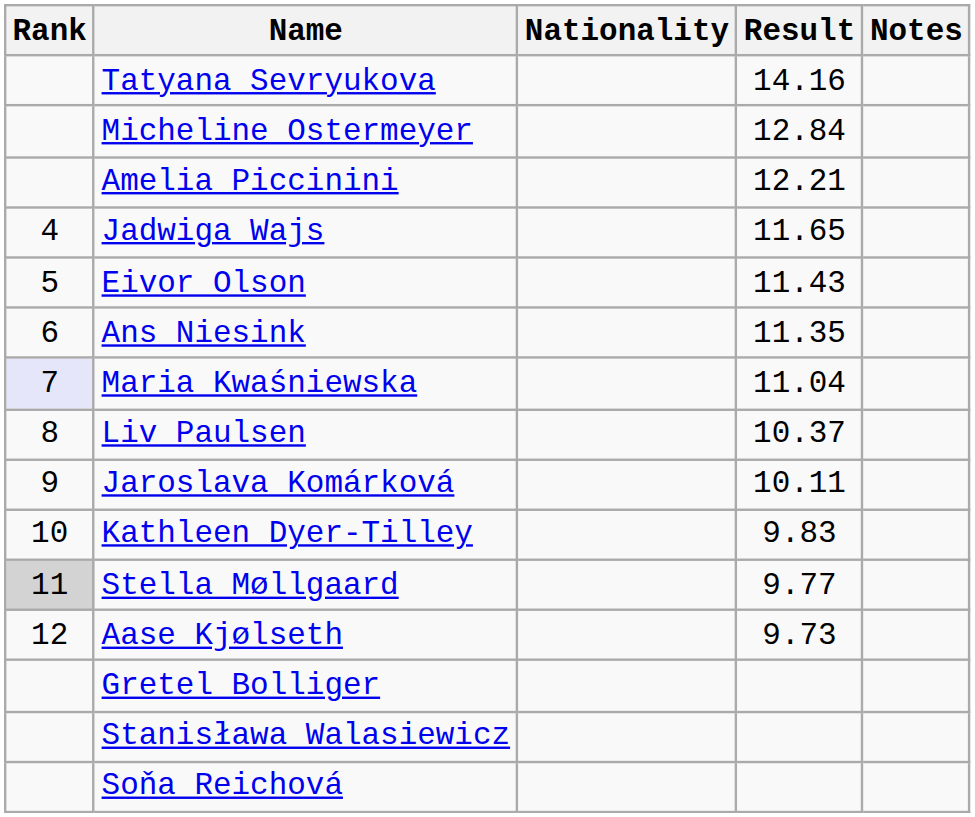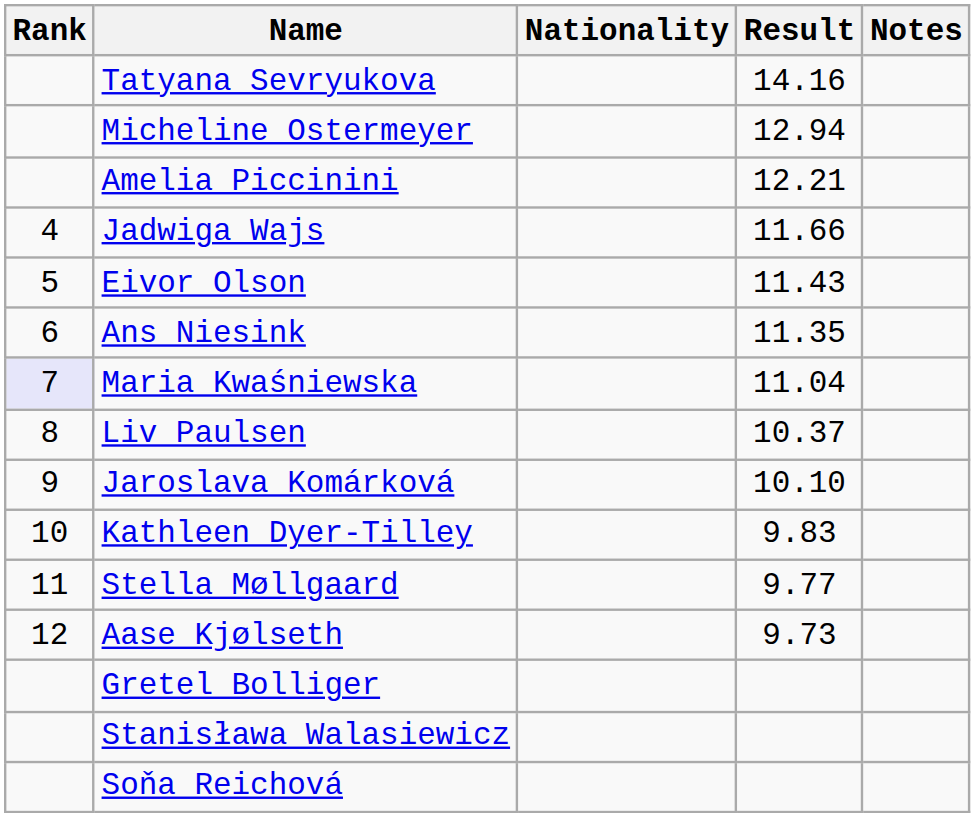Micheline Ostermeyer | Result: 12.84 -> 12.94
Jadwiga Wajs | Result: 11.65 -> 11.66
Jaroslava Komárková | Result: 10.11 -> 10.10
Stella Møllgaard | Rank: lightgrey background -> no background
